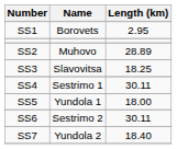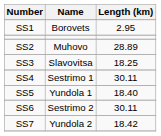SS5 | Length (km): 18.00 -> 18.40
SS7 | Length (km): 18.40 -> 18.42
